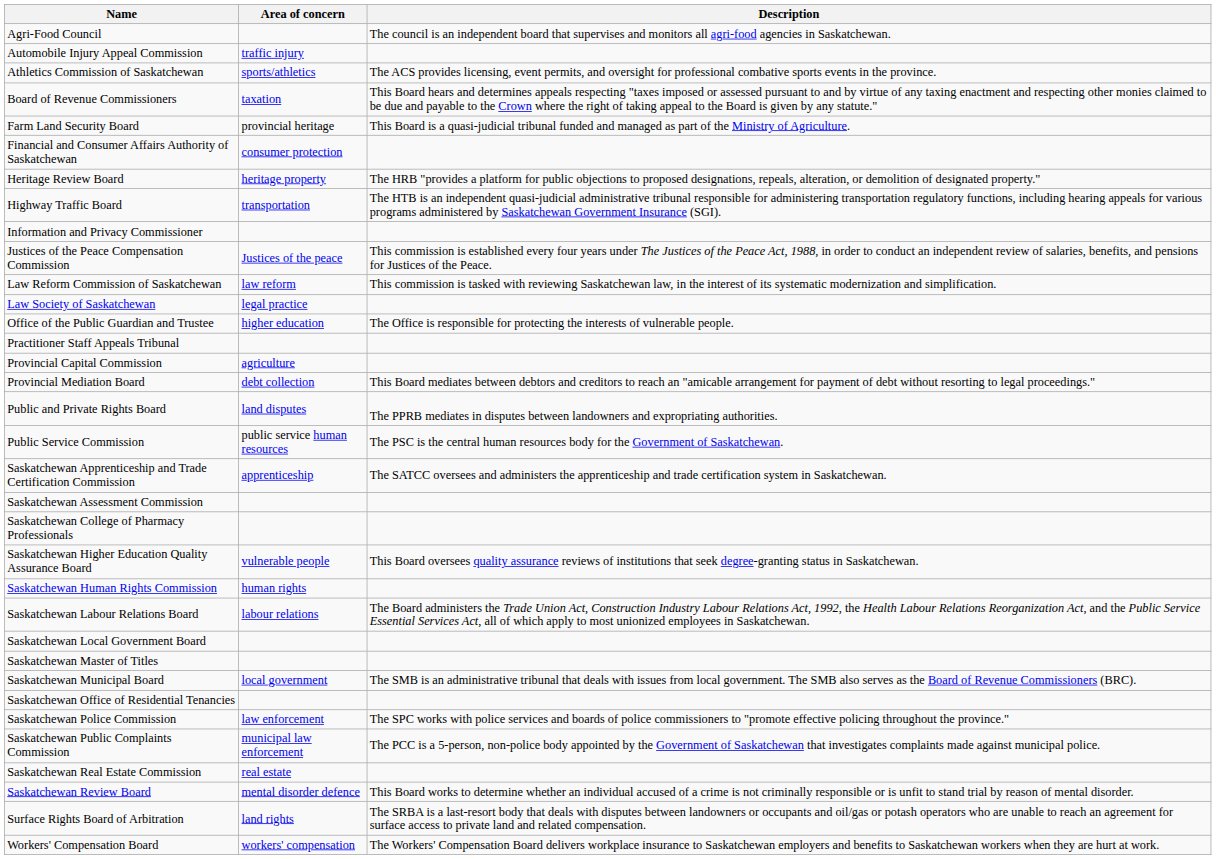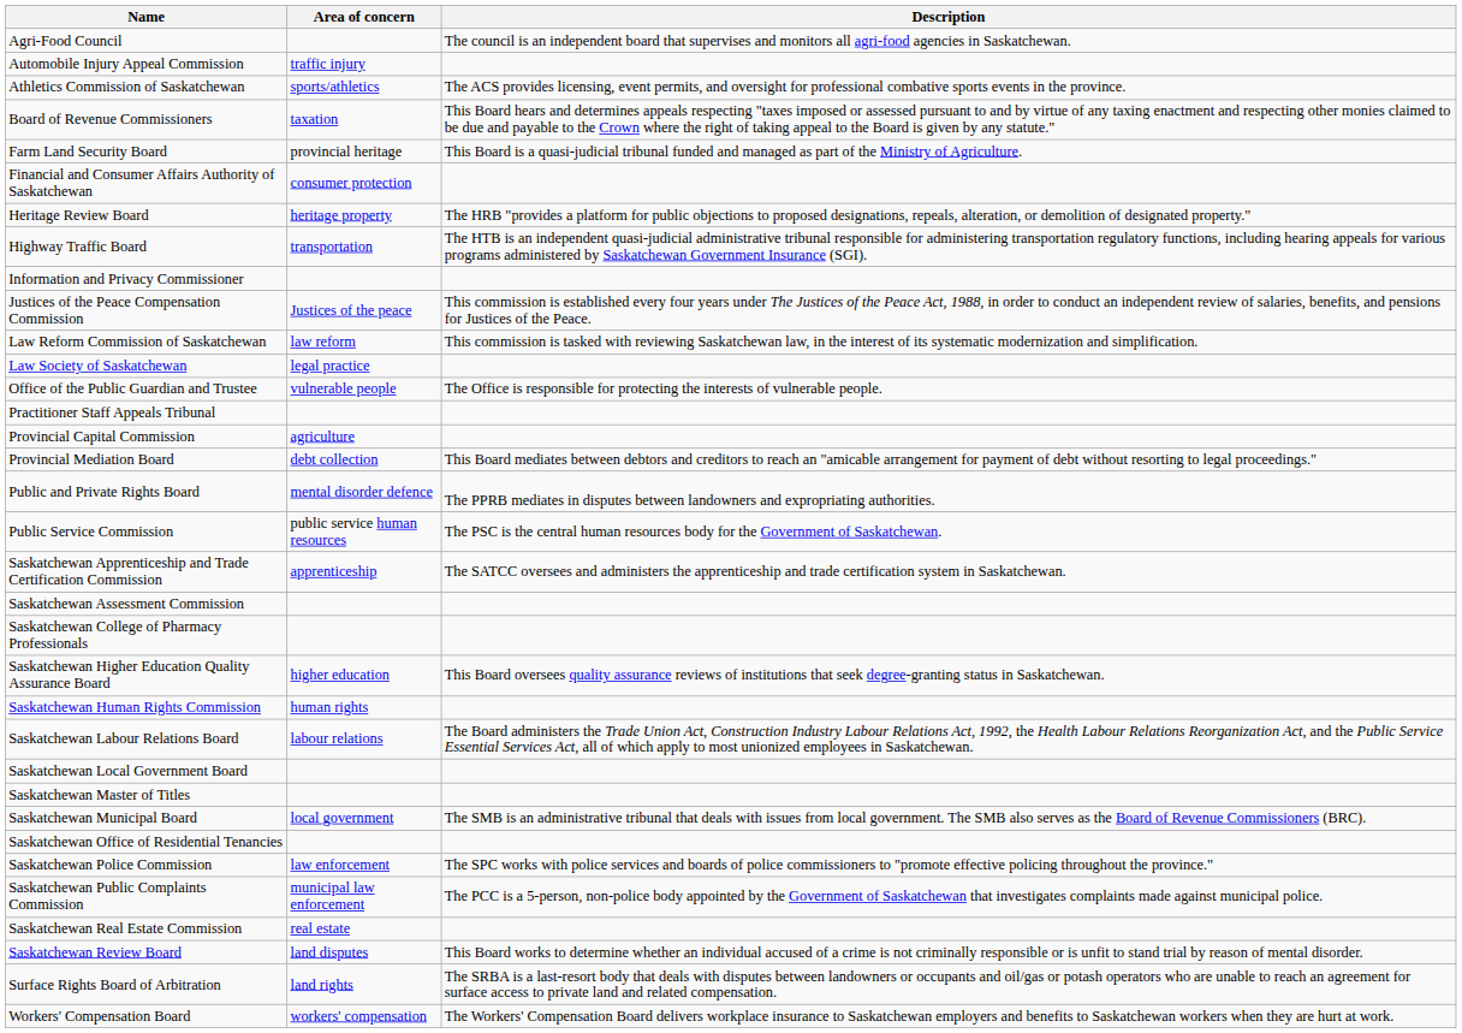Office of the Public Guardian and Trustee | Area of concern: higher education -> vulnerable people
Public and Private Rights Board | Area of concern: land disputes -> mental disorder defence
Saskatchewan Higher Education Quality Assurance Board | Area of concern: vulnerable people -> higher education
Saskatchewan Review Board | Area of concern: mental disorder defence -> land disputes
